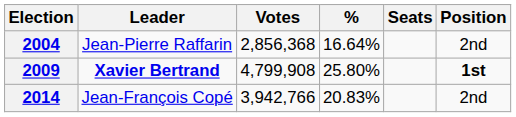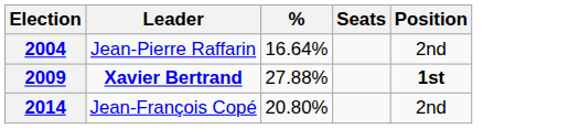- column: Votes | 2,856,368 | 4,799,908 | 3,942,766
2009 | %: 25.80% -> 27.88%
2014 | %: 20.83% -> 20.80%
